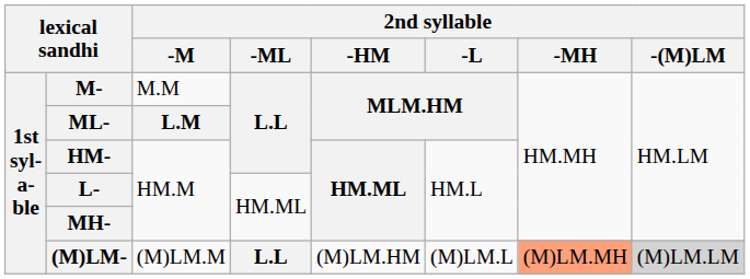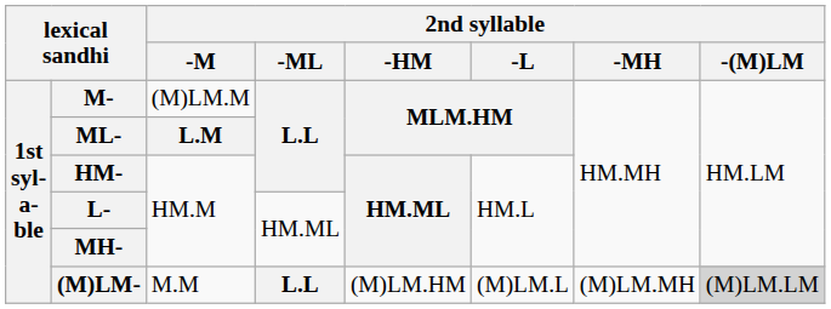M- | 2nd syllable / -M: M.M -> (M)LM.M
(M)LM- | 2nd syllable / -M: (M)LM.M -> M.M
(M)LM- | 2nd syllable / -MH: lightsalmon background -> no background
